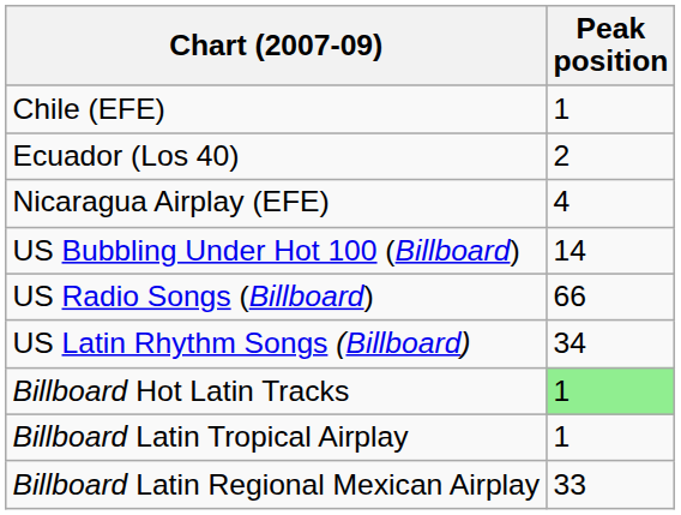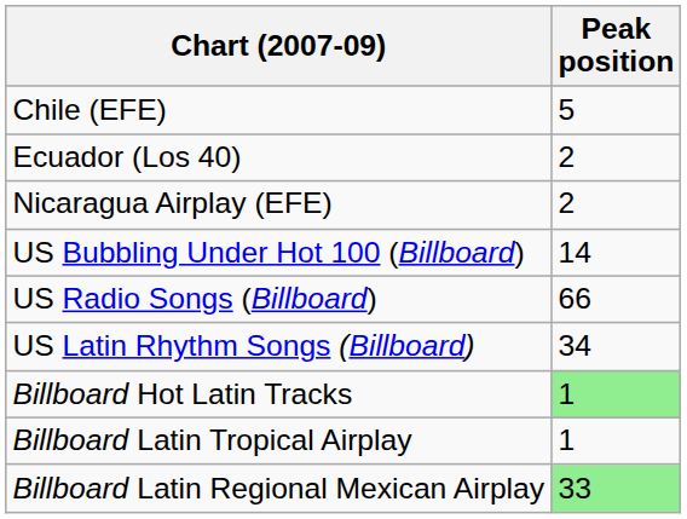Chile (EFE) | Peak position: 1 -> 5
Nicaragua Airplay (EFE) | Peak position: 4 -> 2
Billboard Latin Regional Mexican Airplay | Peak position: no background -> lightgreen background
